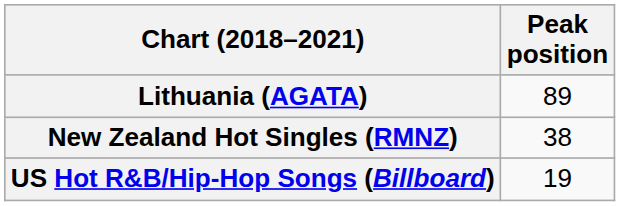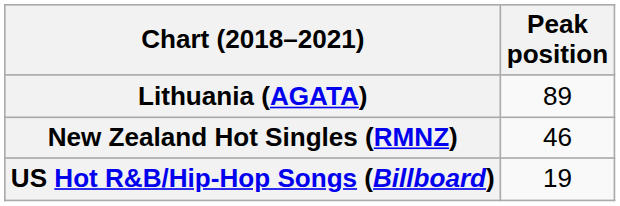New Zealand Hot Singles (RMNZ) | Peak position: 38 -> 46
